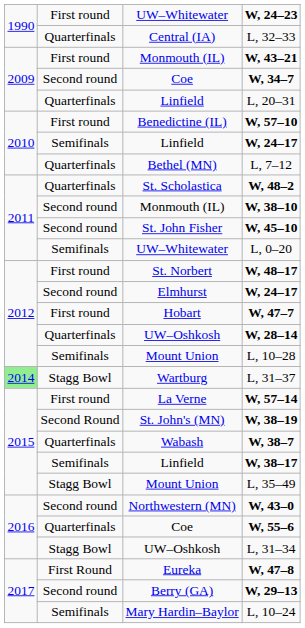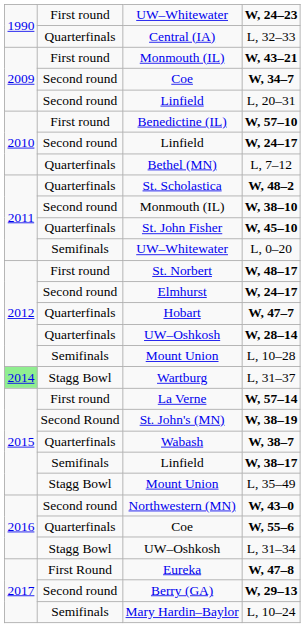L, 20–31 | column 2: Quarterfinals -> Second round
Linfield / W, 24–17 | column 2: Semifinals -> Second round
W, 45–10 | column 2: Second round -> Quarterfinals
W, 47–7 | column 2: First round -> Quarterfinals
